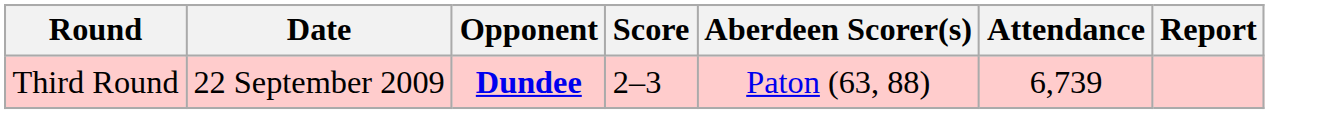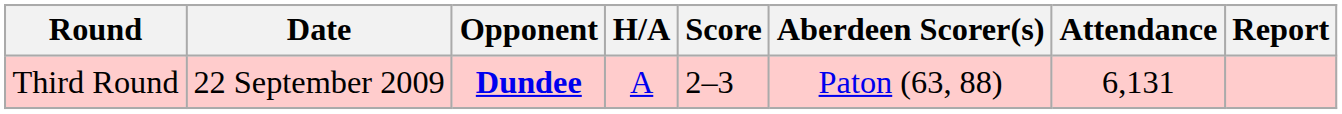+ column: H/A | A
Third Round | Attendance: 6,739 -> 6,131
